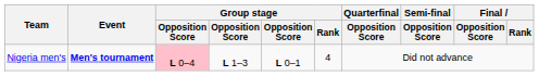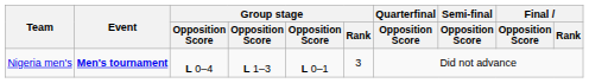Nigeria men's | column 3: pink background -> no background
Nigeria men's | Group stage / Rank: 4 -> 3
